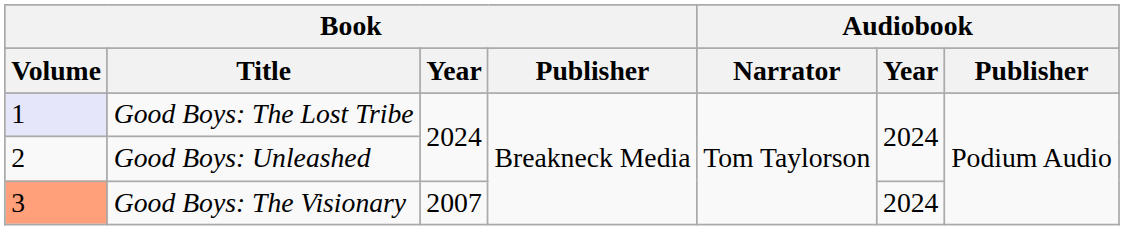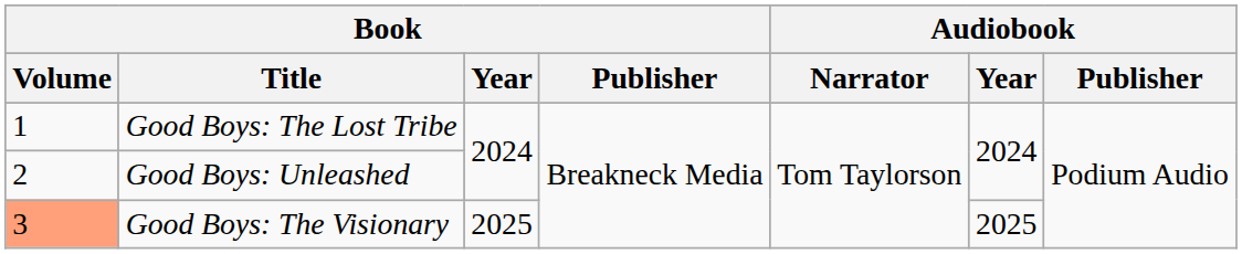Good Boys: The Lost Tribe | Book / Volume: lavender background -> no background
Good Boys: The Visionary | Book / Year: 2007 -> 2025
Good Boys: The Visionary | Audiobook / Year: 2024 -> 2025
